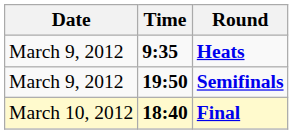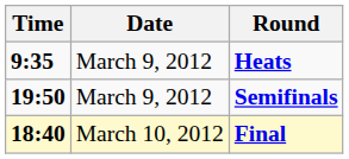columns swapped: Date <-> Time
